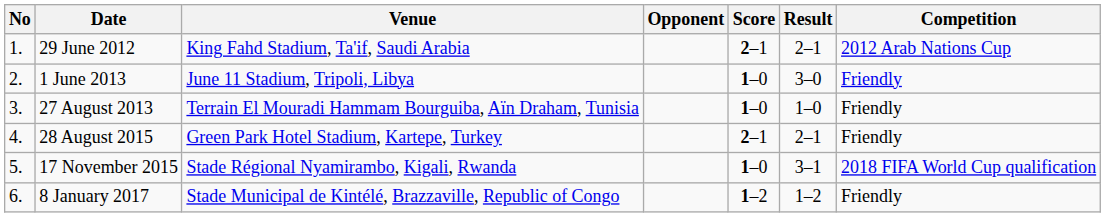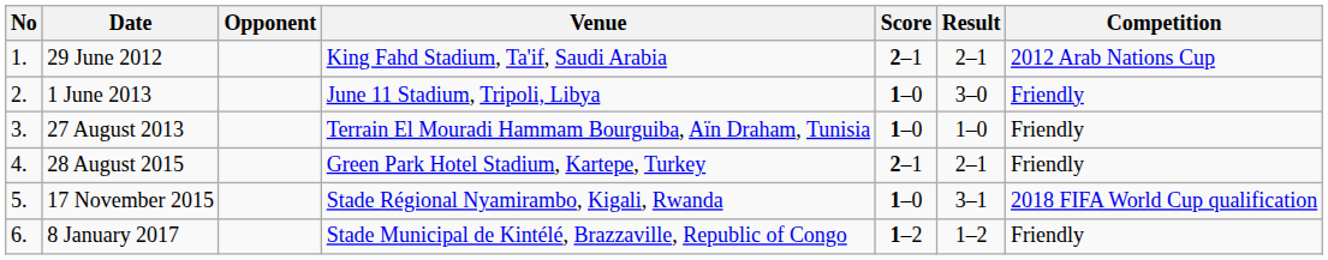columns swapped: Venue <-> Opponent
